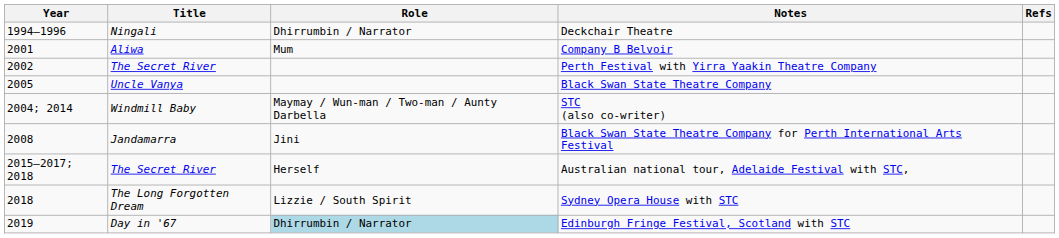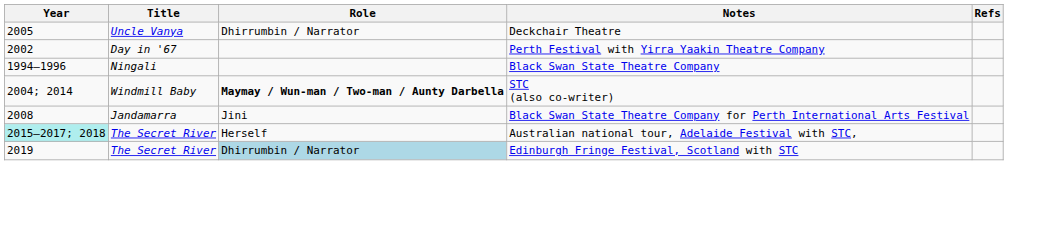Deckchair Theatre | Year: 1994–1996 -> 2005
Deckchair Theatre | Title: Ningali -> Uncle Vanya
- row: 2001 | Aliwa | Mum | Company B Belvoir
Perth Festival with Yirra Yaakin Theatre Company | Title: The Secret River -> Day in '67
Black Swan State Theatre Company | Year: 2005 -> 1994–1996
Black Swan State Theatre Company | Title: Uncle Vanya -> Ningali
STC (also co-writer) | Role: normal -> bold
Australian national tour, Adelaide Festival with STC, | Year: no background -> paleturquoise background
- row: 2018 | The Long Forgotten Dream | Lizzie / South Spirit | Sydney Opera House with STC
Edinburgh Fringe Festival, Scotland with STC | Title: Day in '67 -> The Secret River
